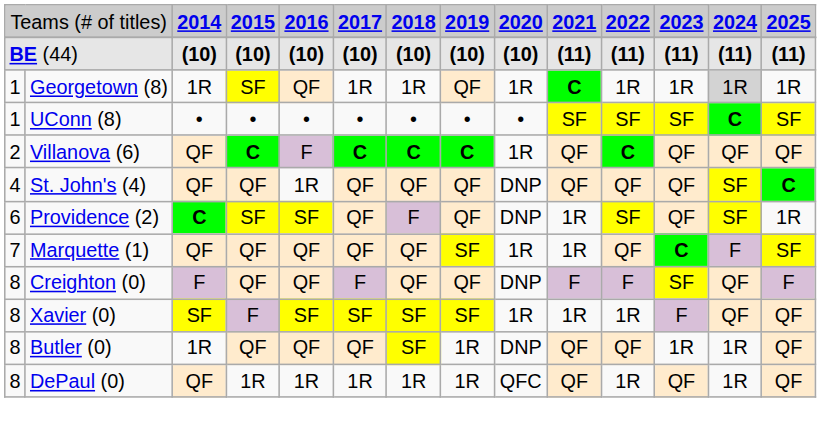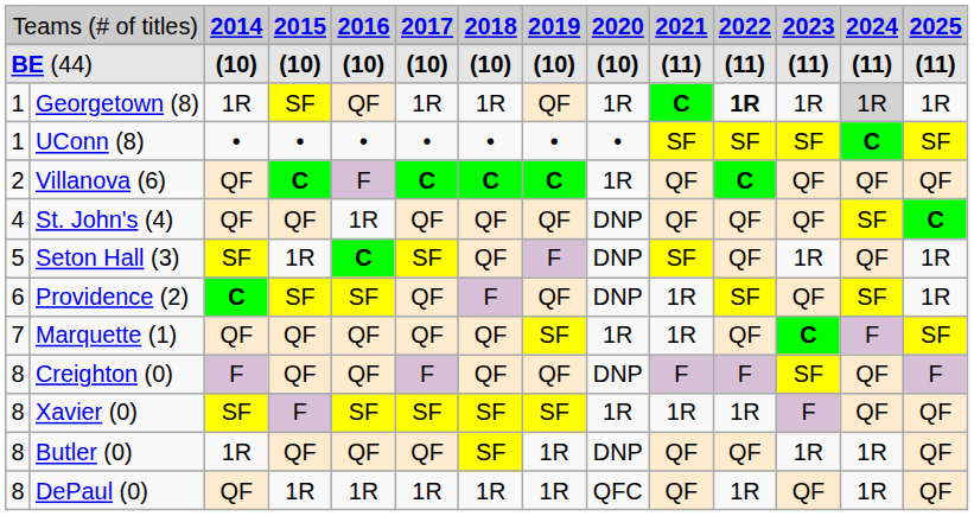Georgetown (8) | column 11: normal -> bold
+ row: 5 | Seton Hall (3) | SF | 1R | C | SF | QF | F | DNP | SF | QF | 1R | QF | 1R
